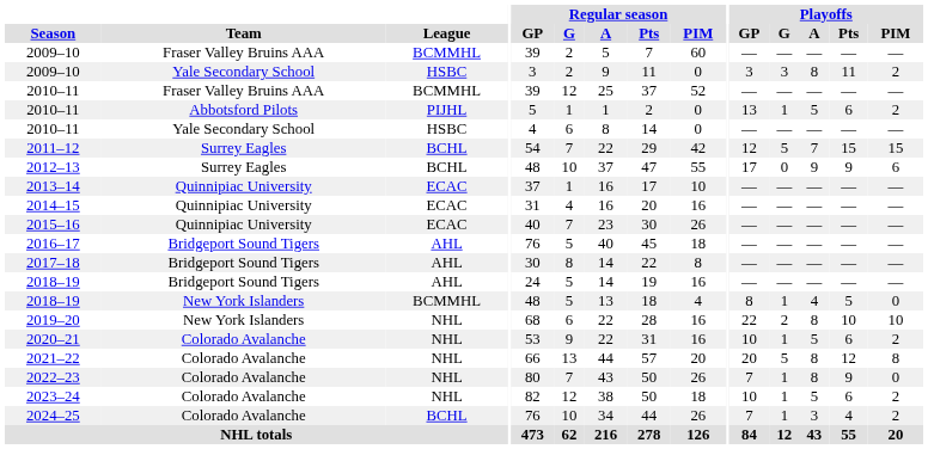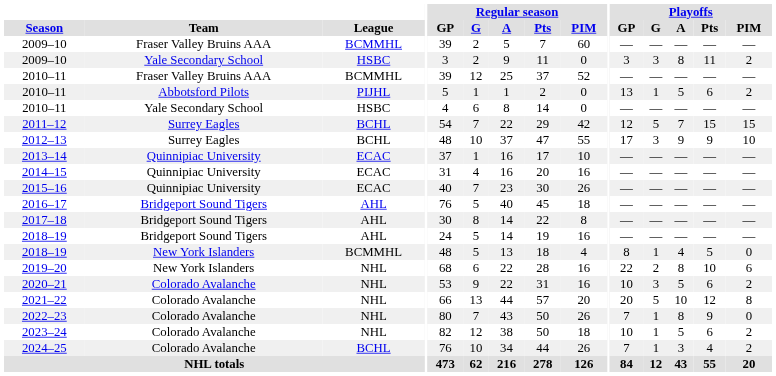2012–13 | Playoffs / G: 0 -> 3
2012–13 | Playoffs / PIM: 6 -> 10
2019–20 | Playoffs / PIM: 10 -> 6
2020–21 | Playoffs / G: 1 -> 3
2021–22 | Playoffs / A: 8 -> 10
